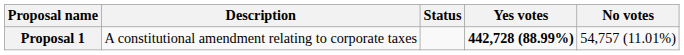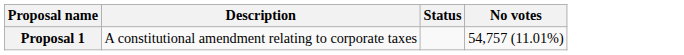- column: Yes votes | 442,728 (88.99%)
